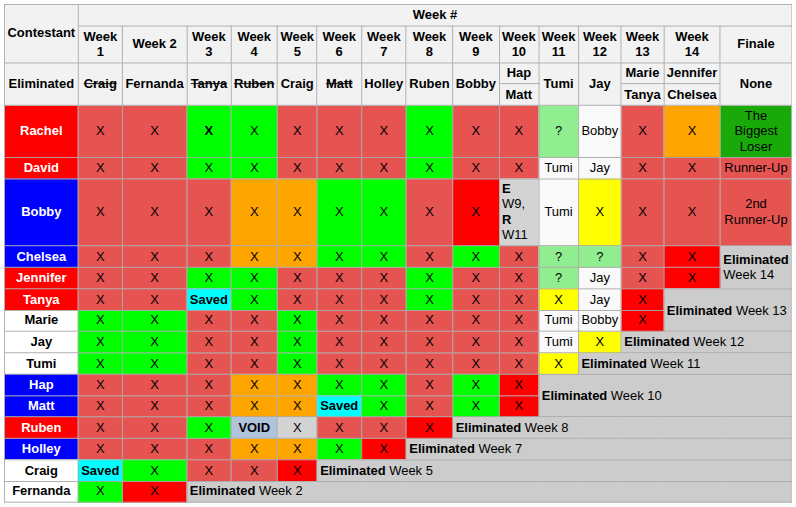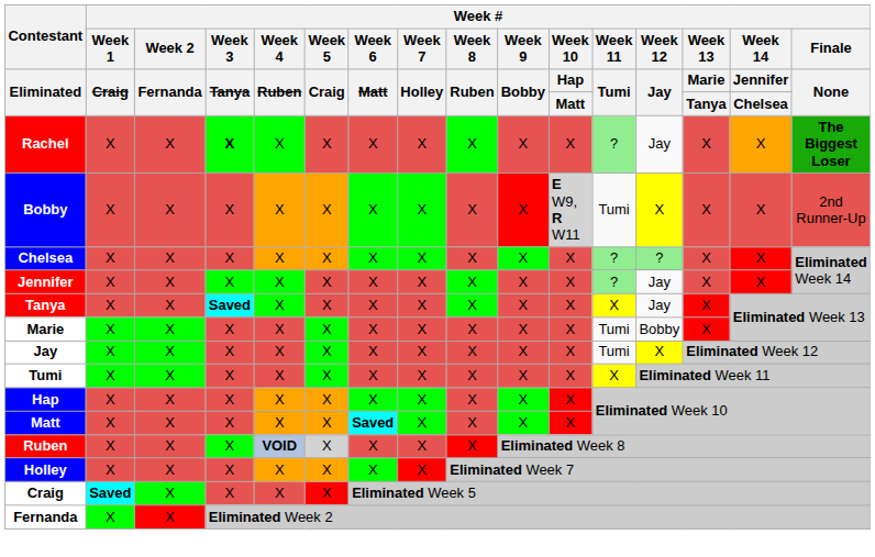Rachel | Week # / Week 12 / Jay: Bobby -> Jay
Rachel | Week # / Finale / None: normal -> bold
- row: David | X | X | X | X | X | X | X | X | X | X | Tumi | Jay | X | X | Runner-Up
